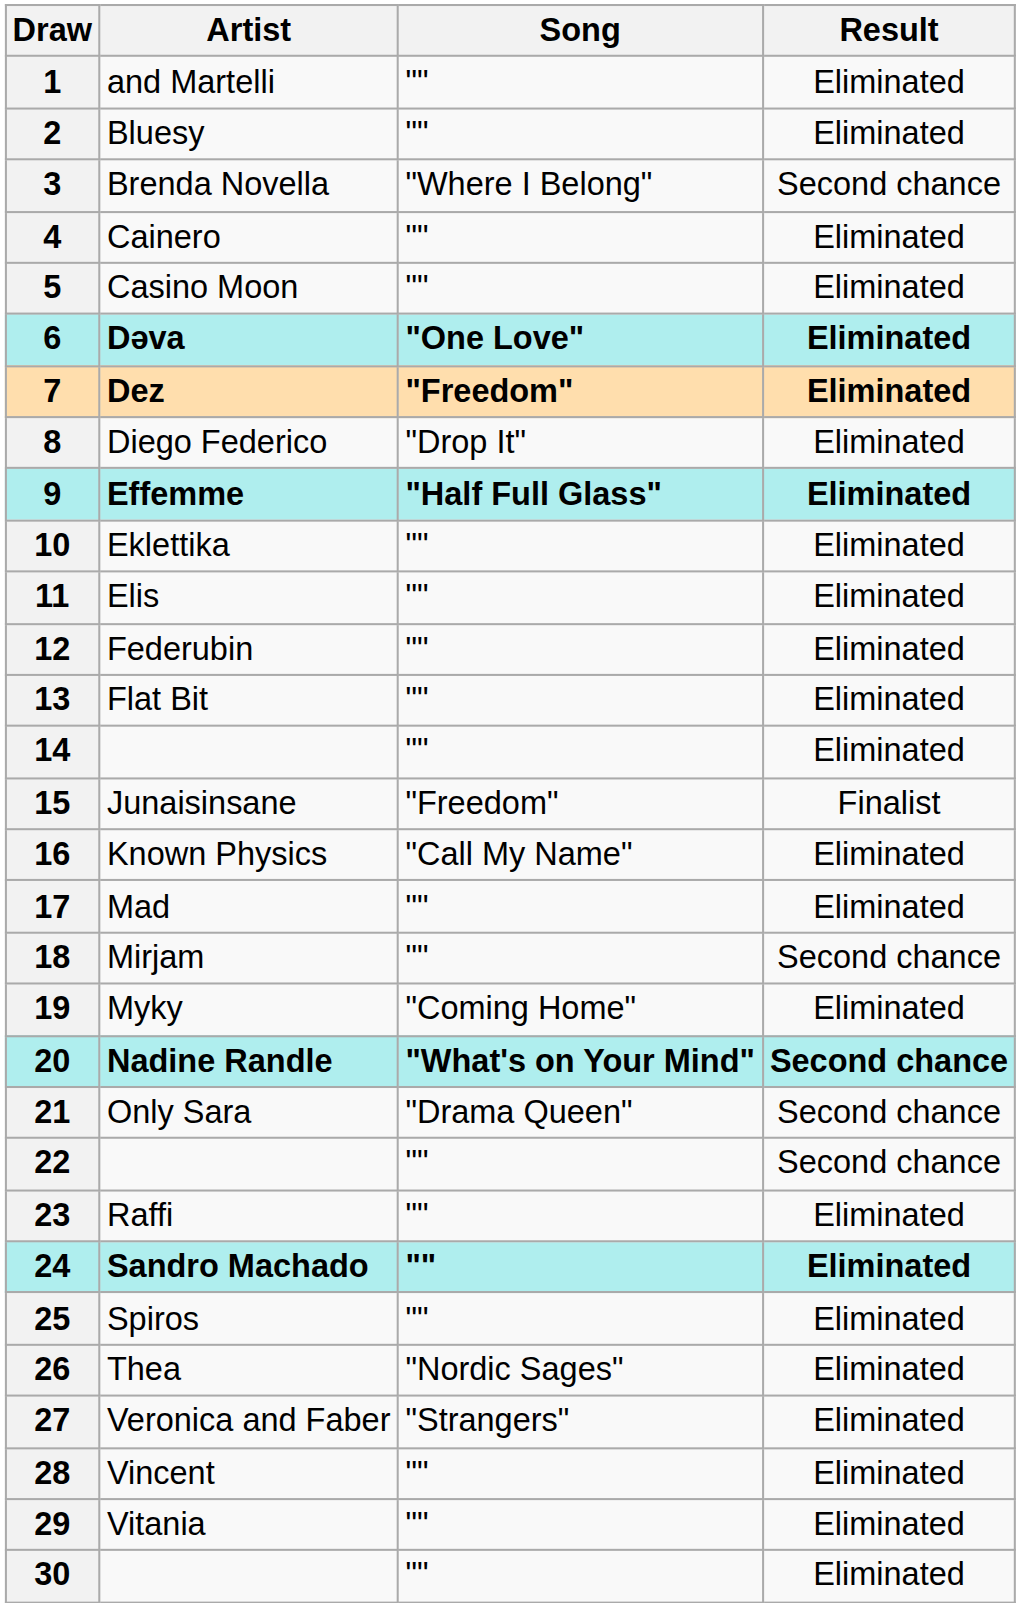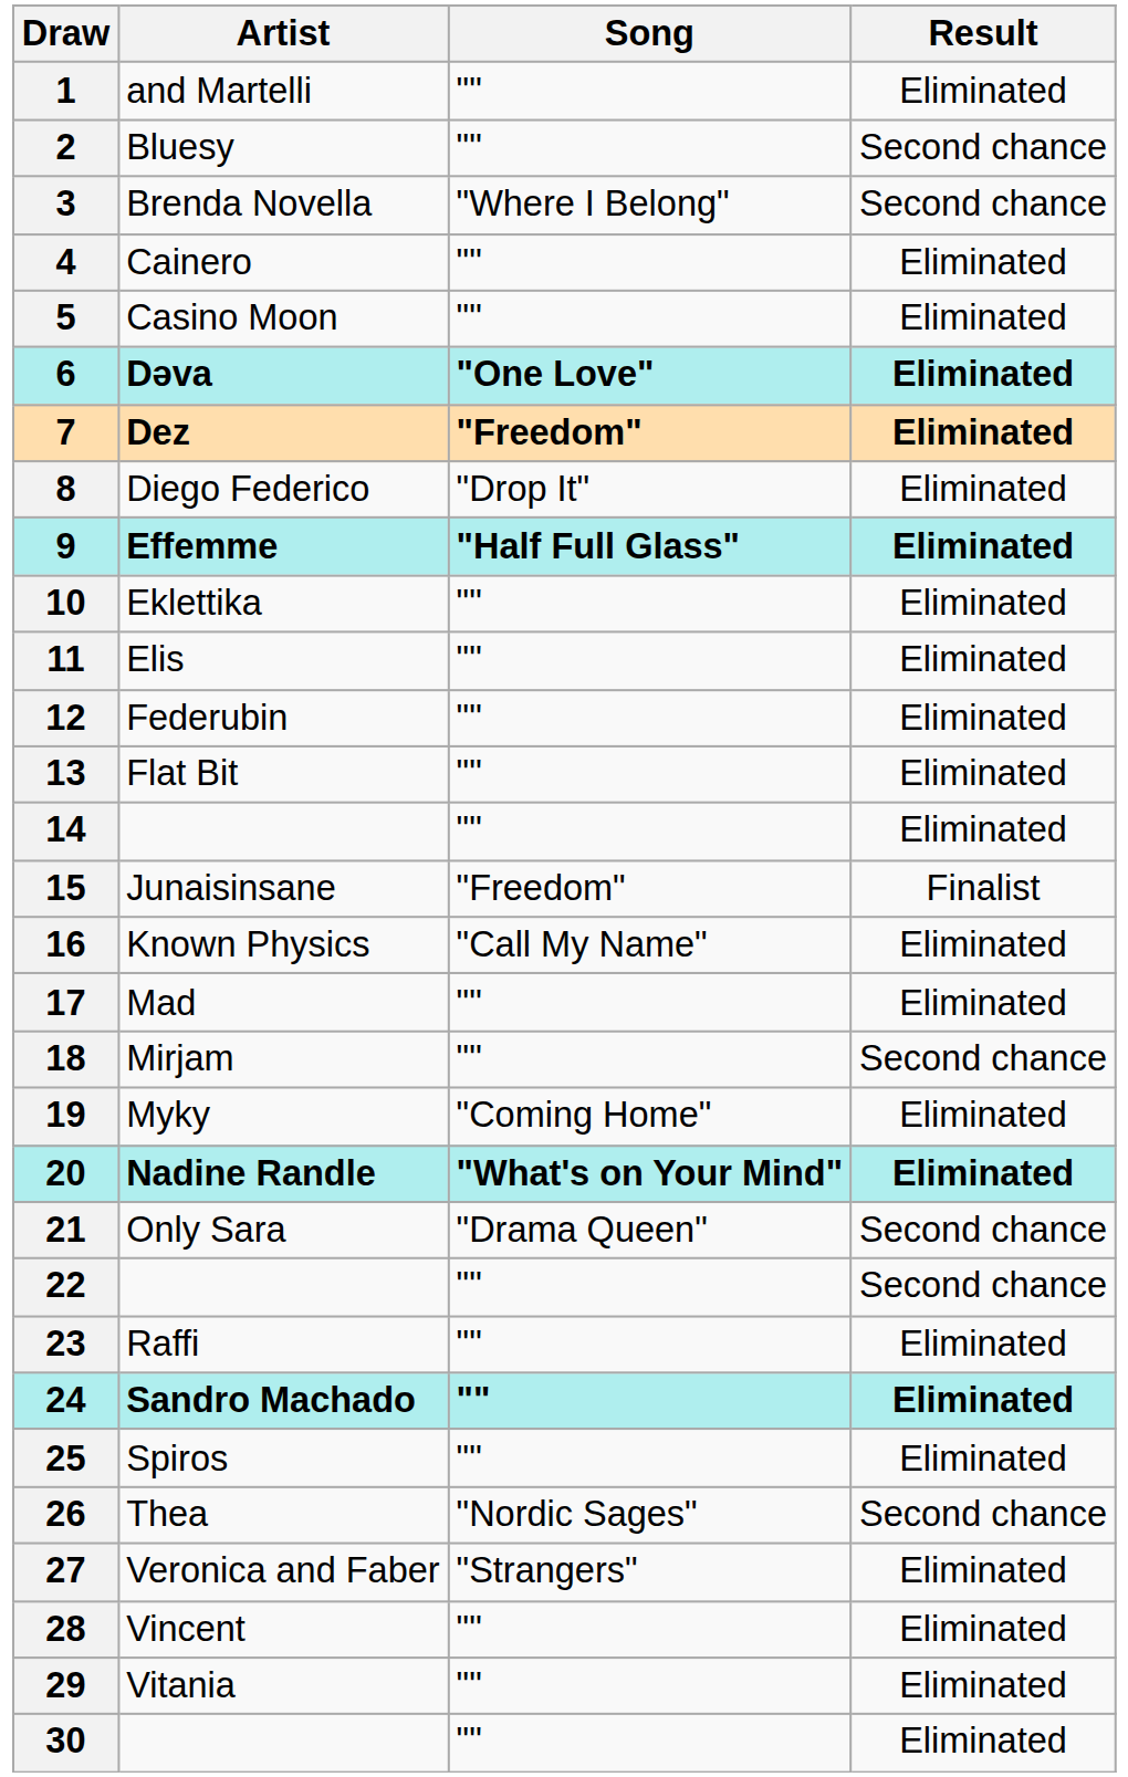2 | Result: Eliminated -> Second chance
20 | Result: Second chance -> Eliminated
26 | Result: Eliminated -> Second chance
